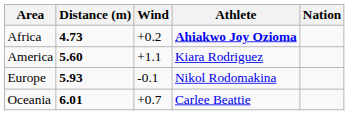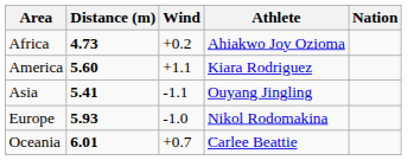Africa | Athlete: bold -> normal
+ row: Asia | 5.41 | -1.1 | Ouyang Jingling
Europe | Wind: -0.1 -> -1.0
